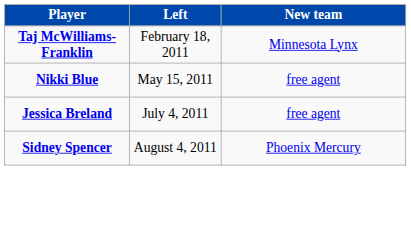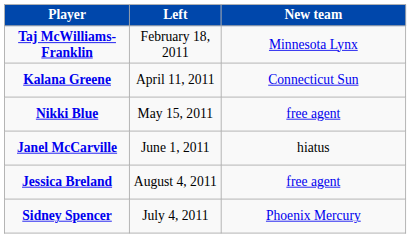+ row: Kalana Greene | April 11, 2011 | Connecticut Sun
+ row: Janel McCarville | June 1, 2011 | hiatus
Jessica Breland | Left: July 4, 2011 -> August 4, 2011
Sidney Spencer | Left: August 4, 2011 -> July 4, 2011
